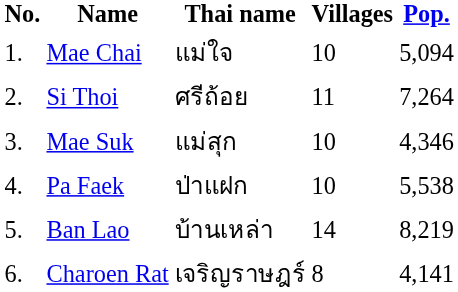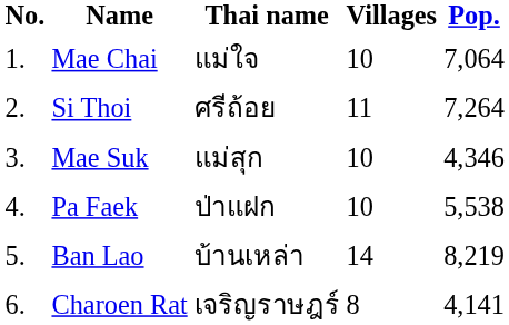Mae Chai | Pop.: 5,094 -> 7,064
